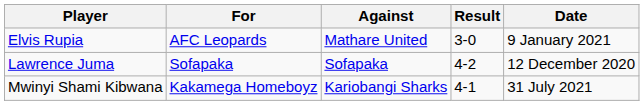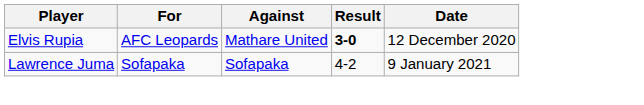Elvis Rupia | Result: normal -> bold
Elvis Rupia | Date: 9 January 2021 -> 12 December 2020
Lawrence Juma | Date: 12 December 2020 -> 9 January 2021
- row: Mwinyi Shami Kibwana | Kakamega Homeboyz | Kariobangi Sharks | 4-1 | 31 July 2021
